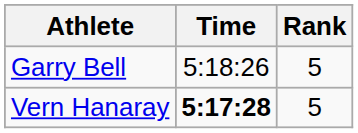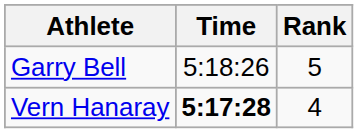Vern Hanaray | Rank: 5 -> 4
